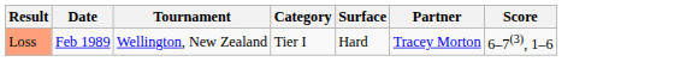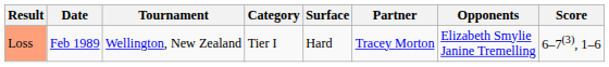+ column: Opponents | Elizabeth Smylie Janine Tremelling
